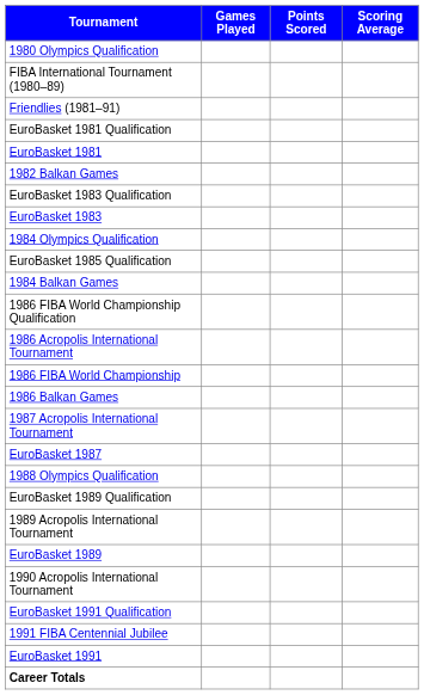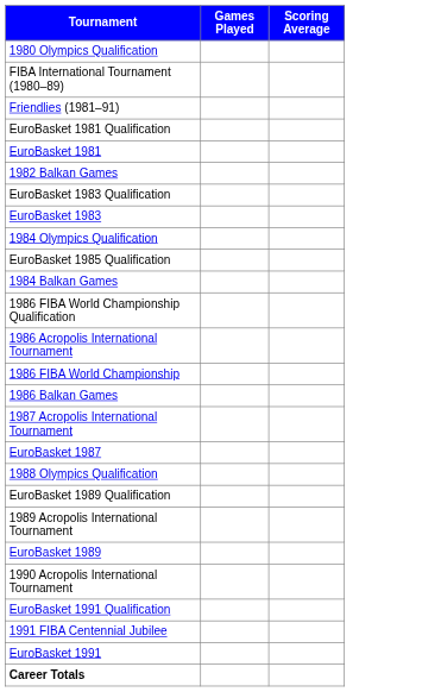- column: Points Scored
